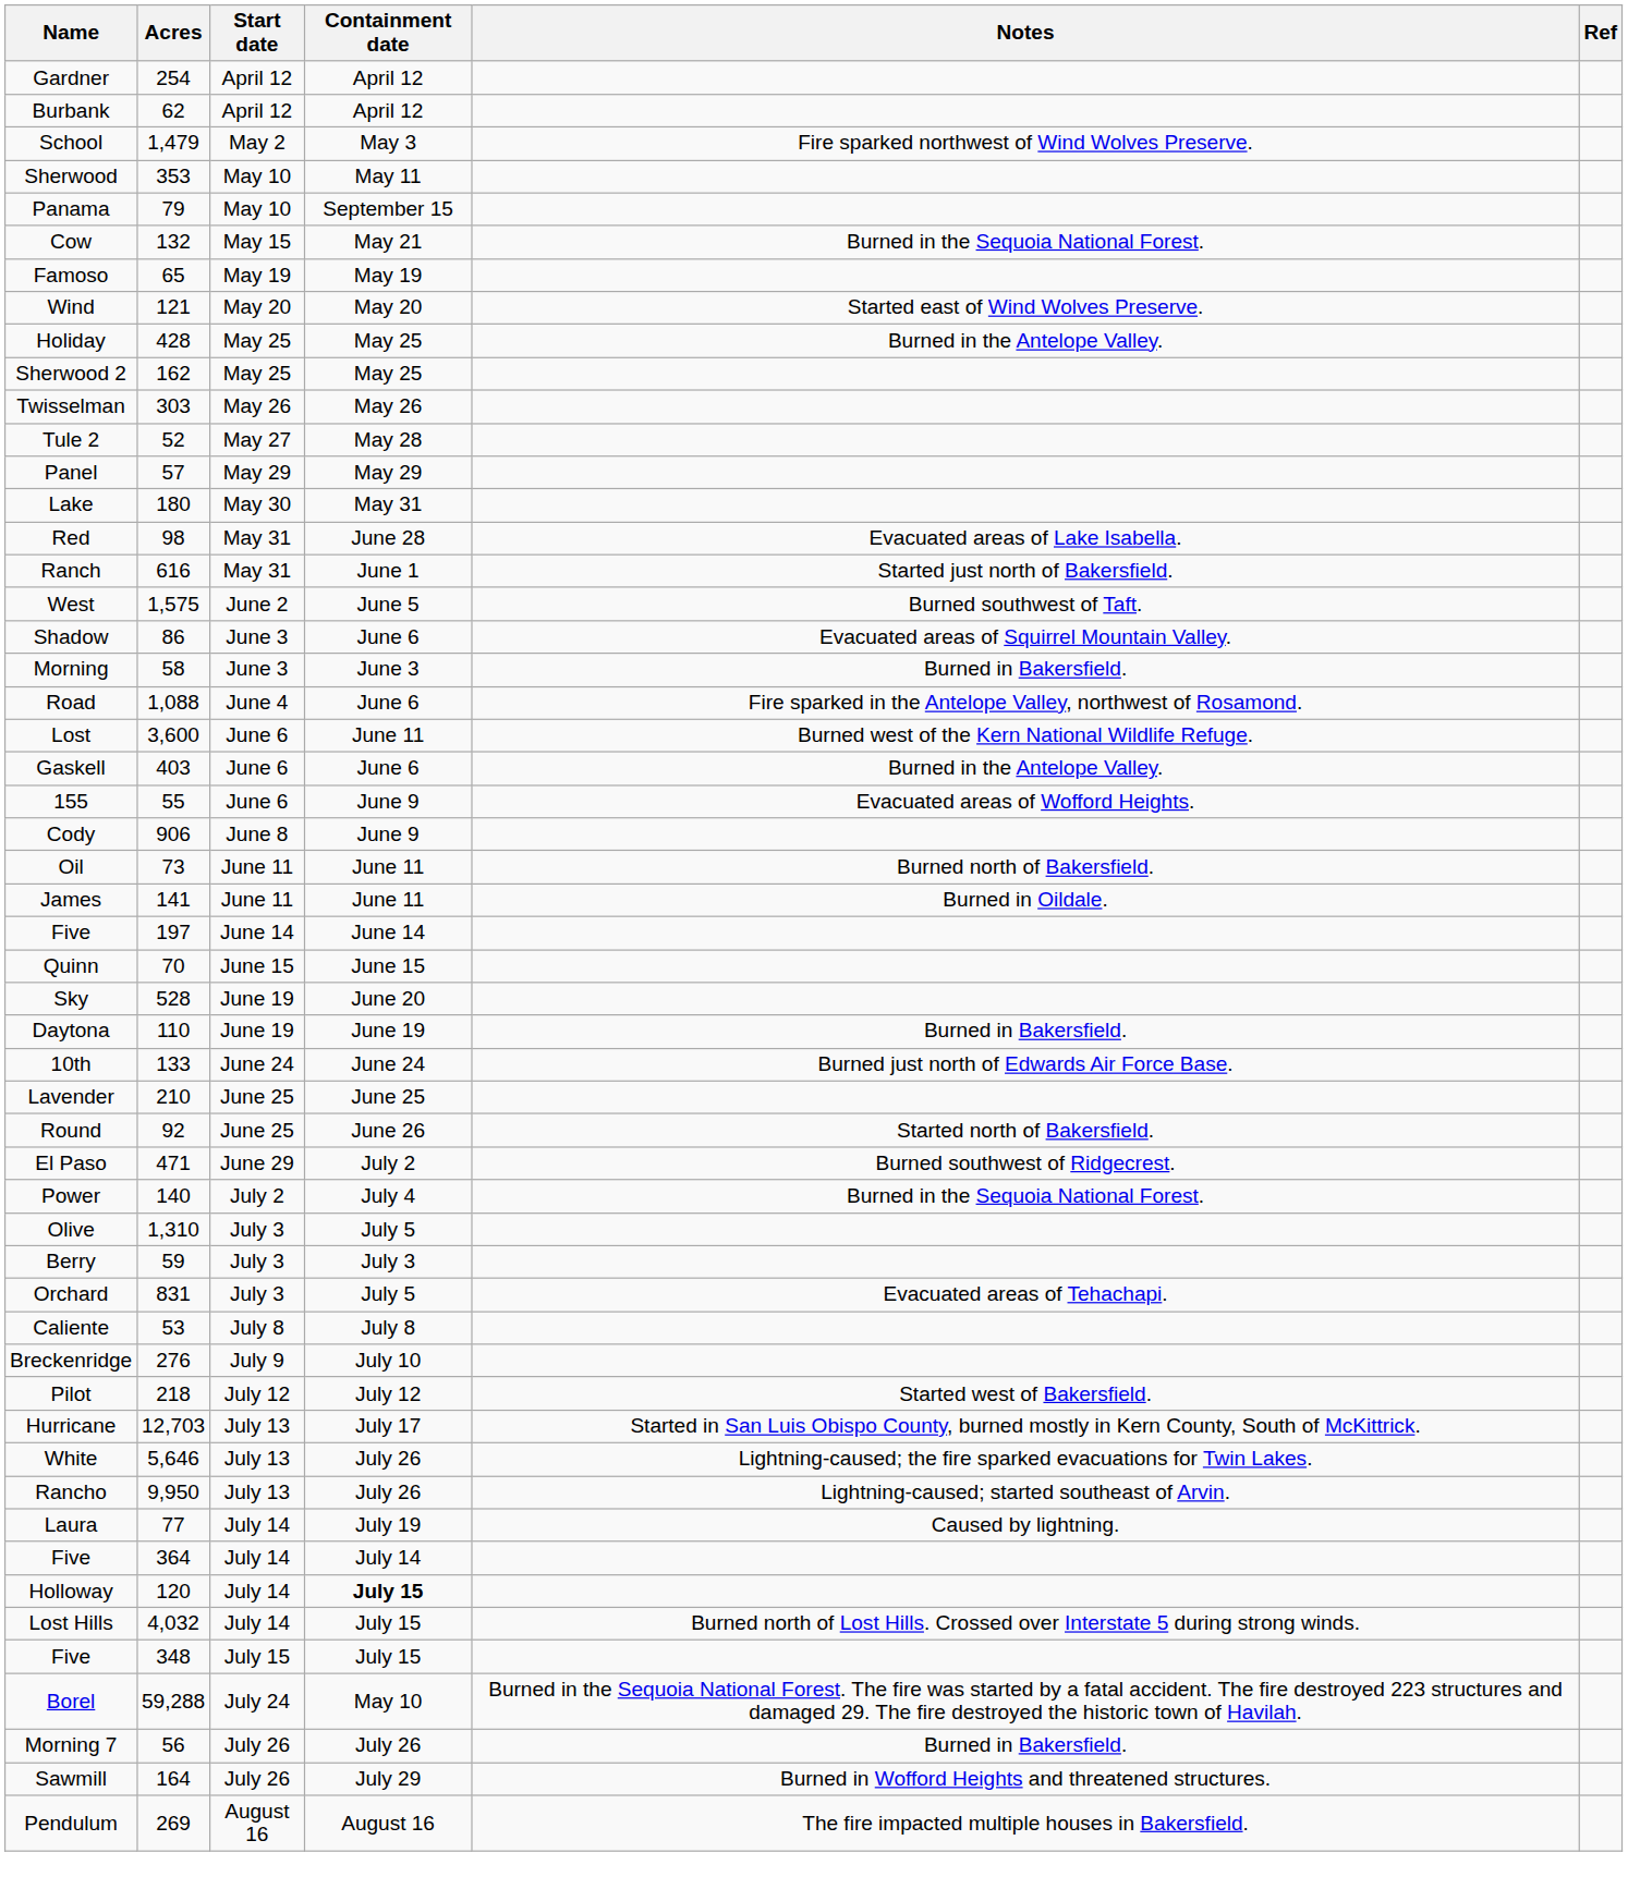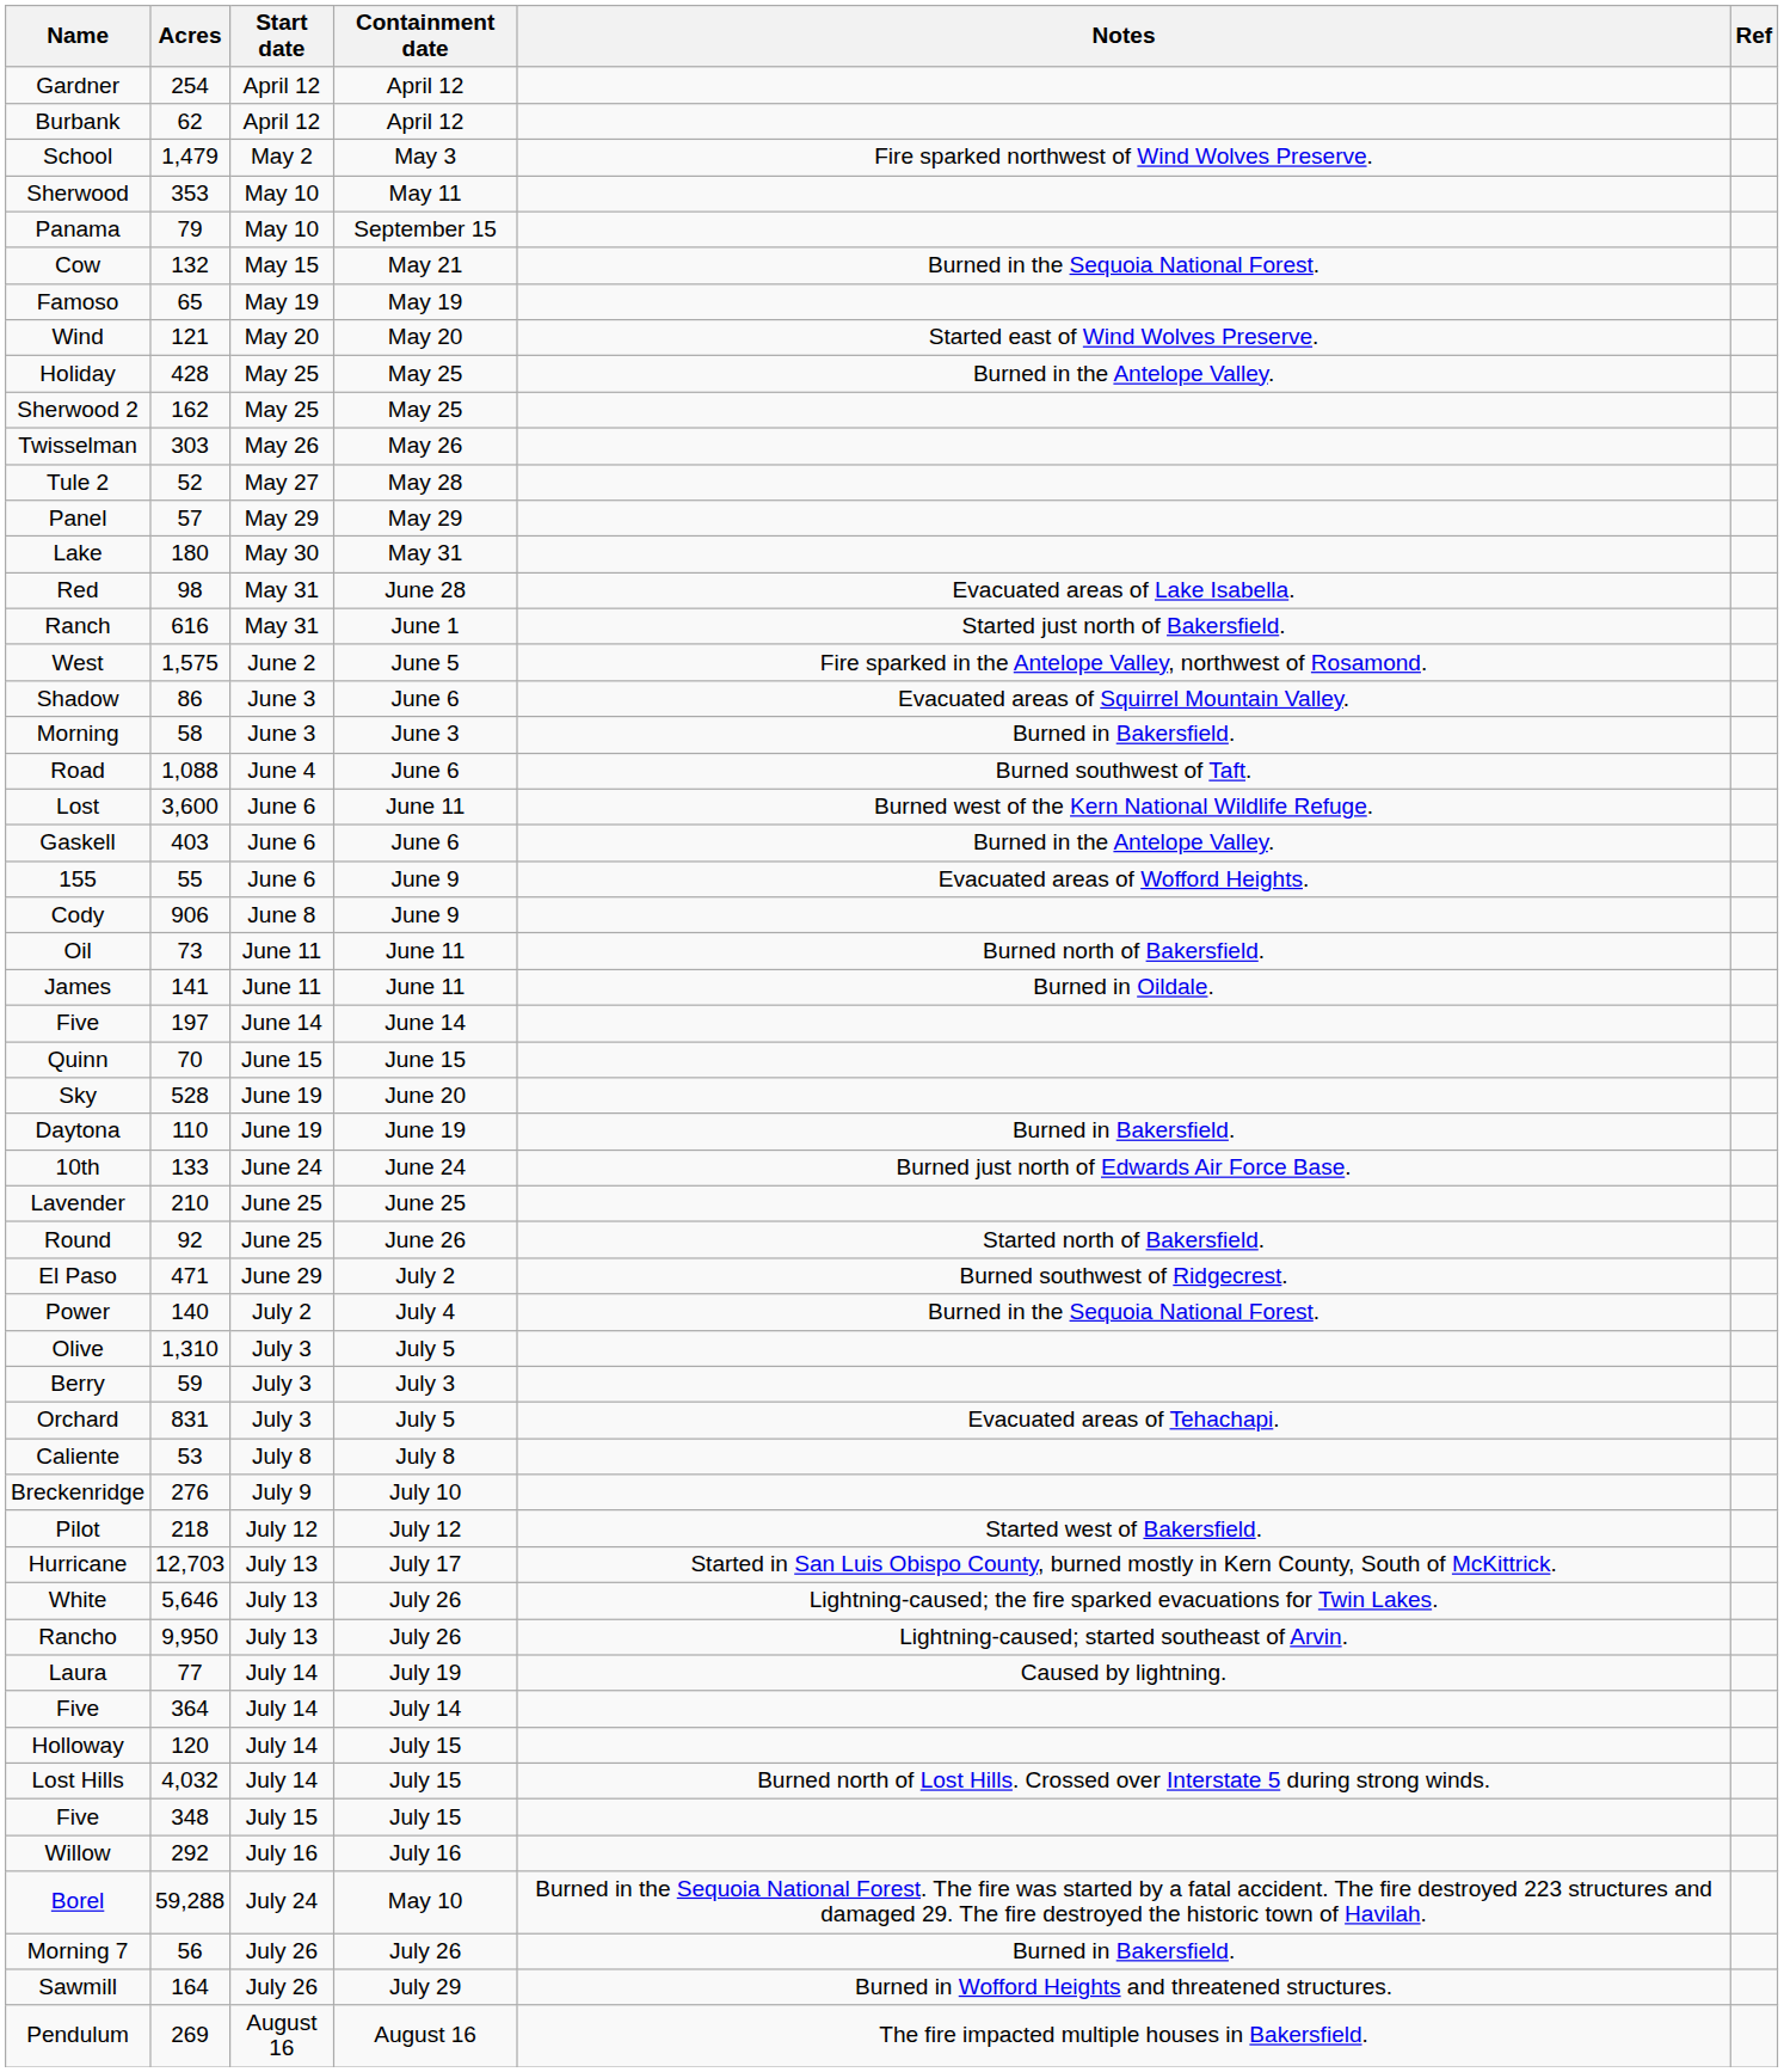West | Notes: Burned southwest of Taft. -> Fire sparked in the Antelope Valley, northwest of Rosamond.
Road | Notes: Fire sparked in the Antelope Valley, northwest of Rosamond. -> Burned southwest of Taft.
Holloway | Containment date: bold -> normal
+ row: Willow | 292 | July 16 | July 16
